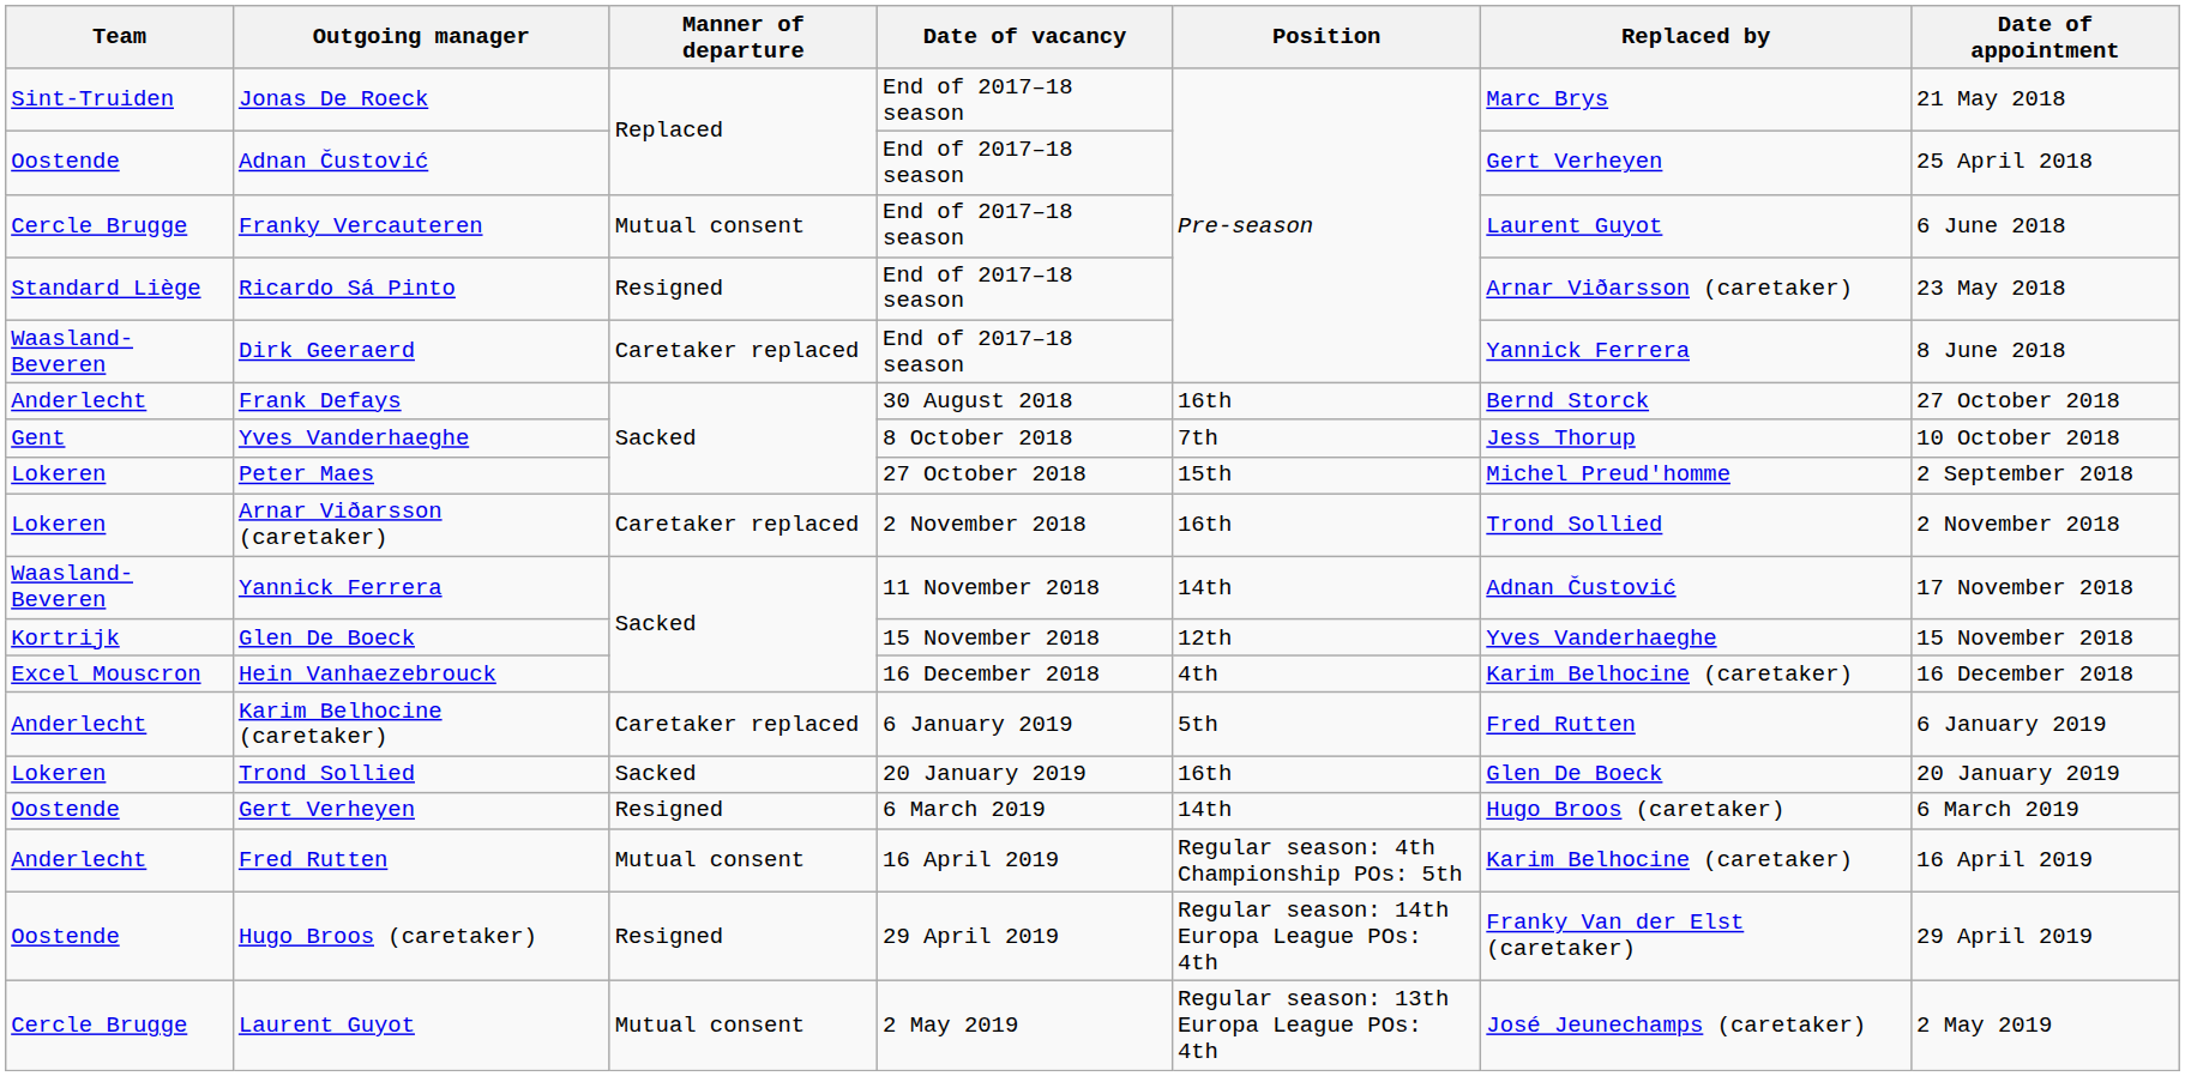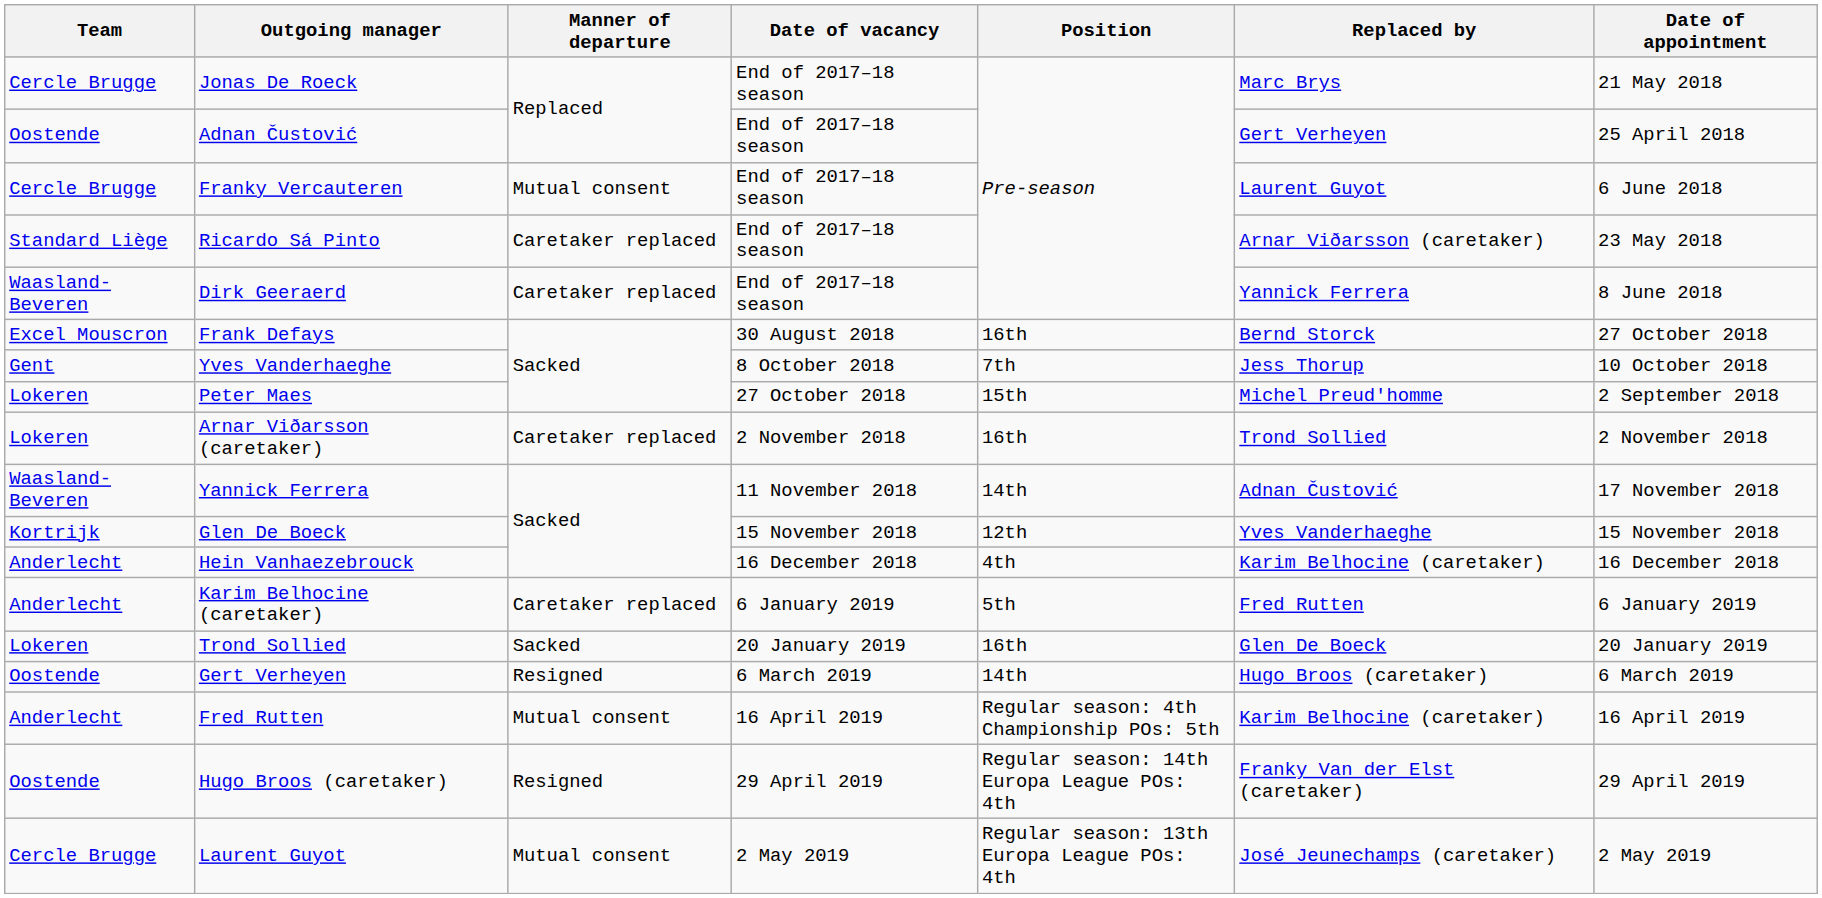Jonas De Roeck | Team: Sint-Truiden -> Cercle Brugge
Ricardo Sá Pinto | Manner of departure: Resigned -> Caretaker replaced
Frank Defays | Team: Anderlecht -> Excel Mouscron
Hein Vanhaezebrouck | Team: Excel Mouscron -> Anderlecht
